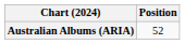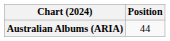Australian Albums (ARIA) | Position: 52 -> 44
